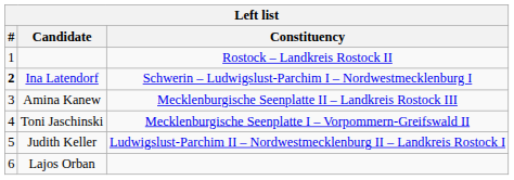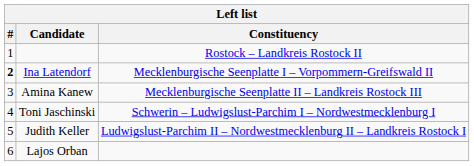Ina Latendorf | Constituency: Schwerin – Ludwigslust-Parchim I – Nordwestmecklenburg I -> Mecklenburgische Seenplatte I – Vorpommern-Greifswald II
Toni Jaschinski | Constituency: Mecklenburgische Seenplatte I – Vorpommern-Greifswald II -> Schwerin – Ludwigslust-Parchim I – Nordwestmecklenburg I
